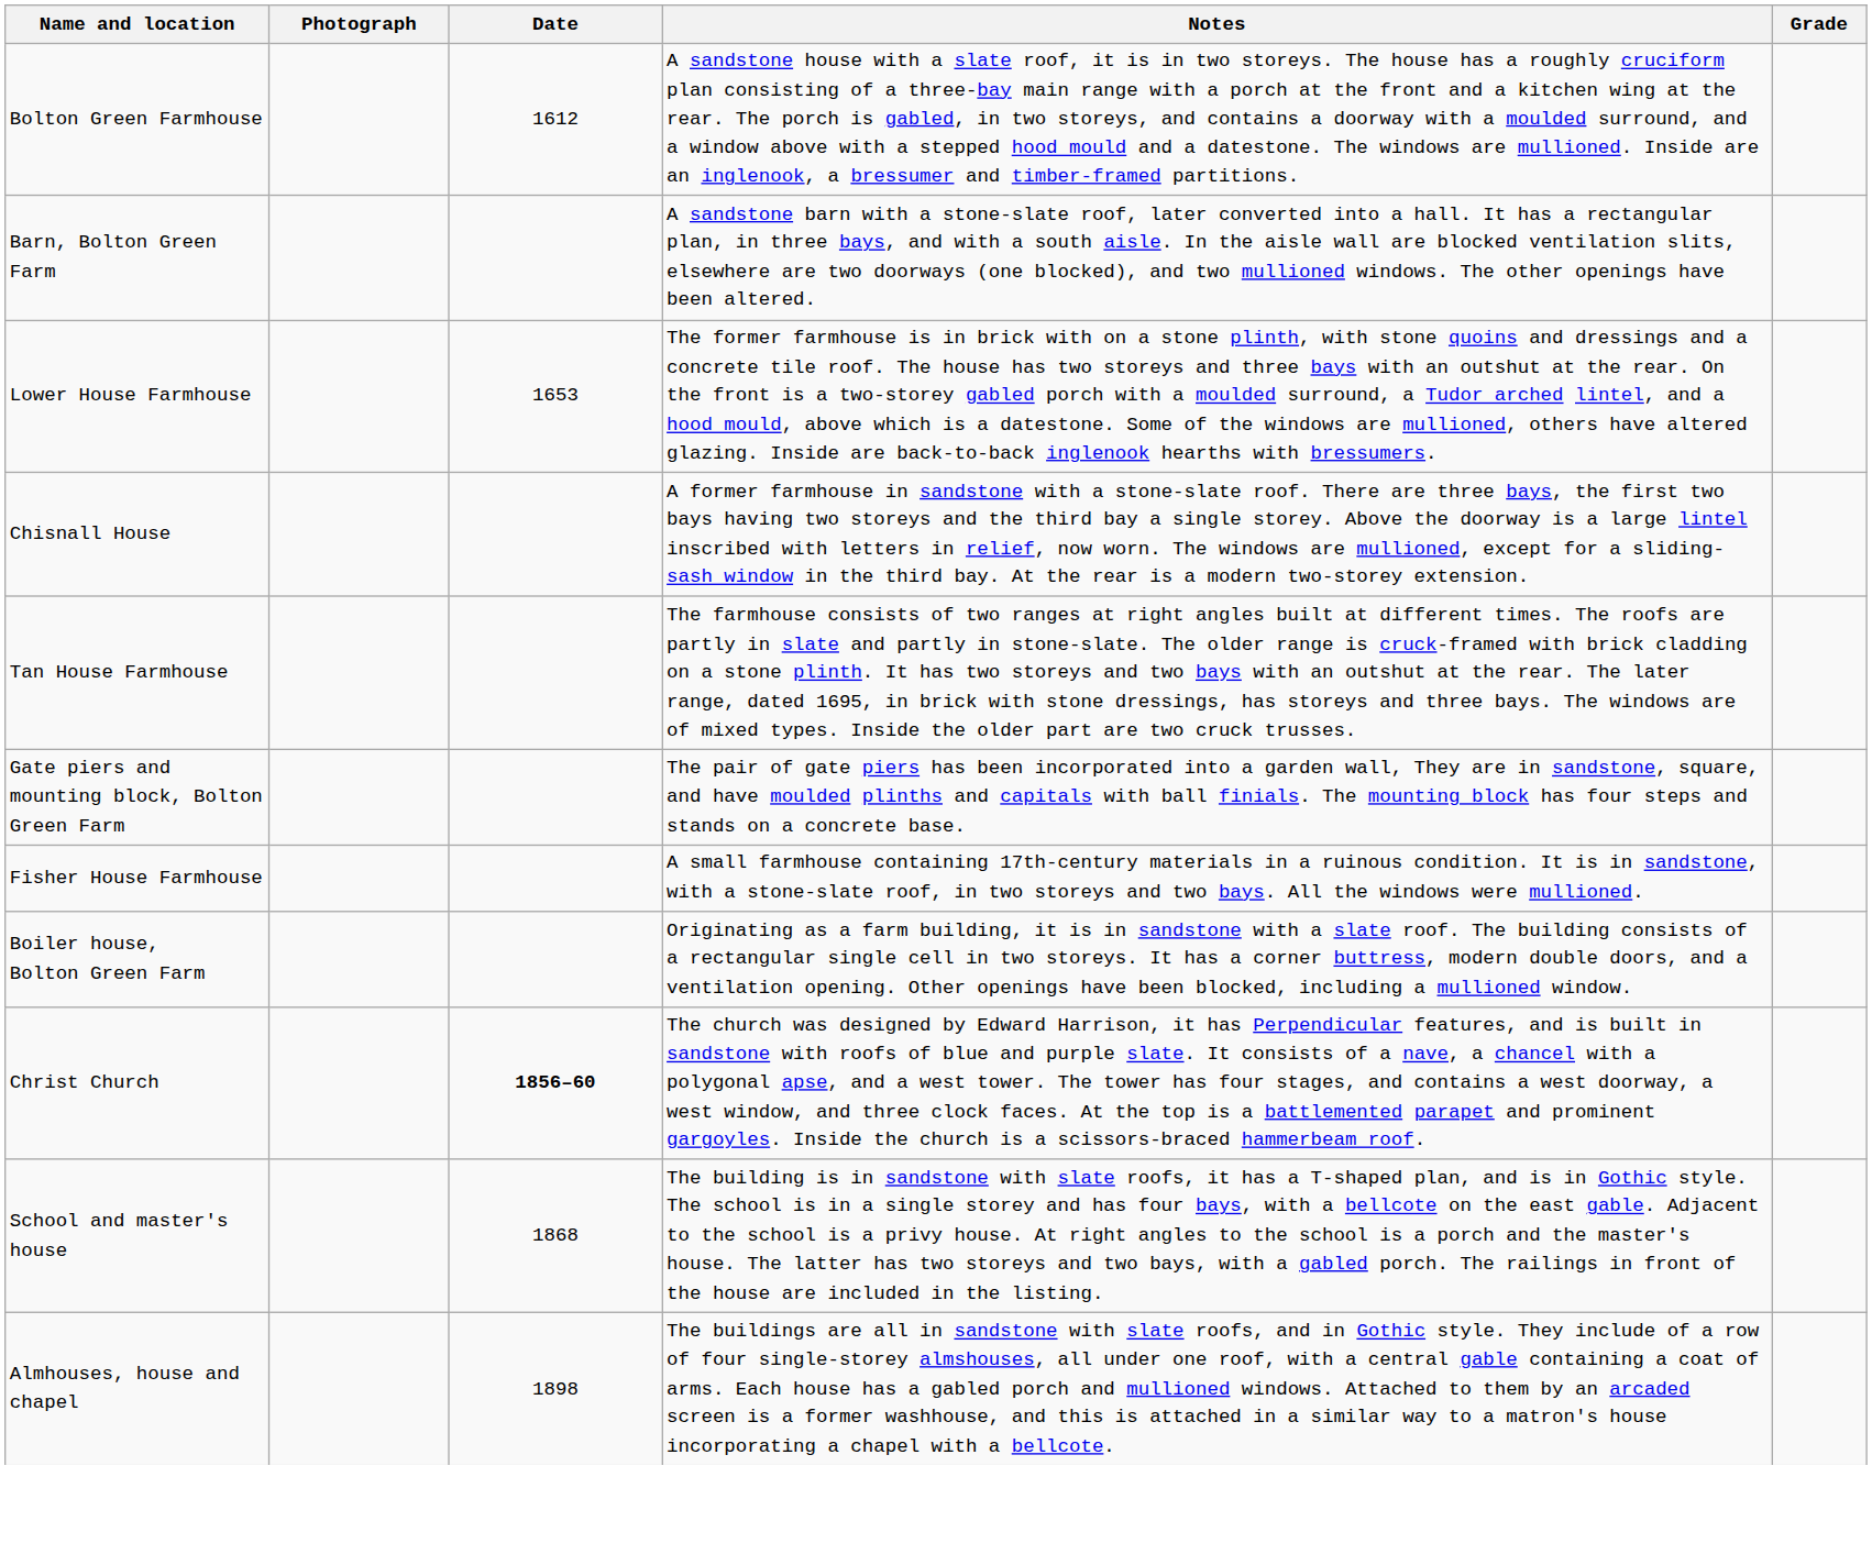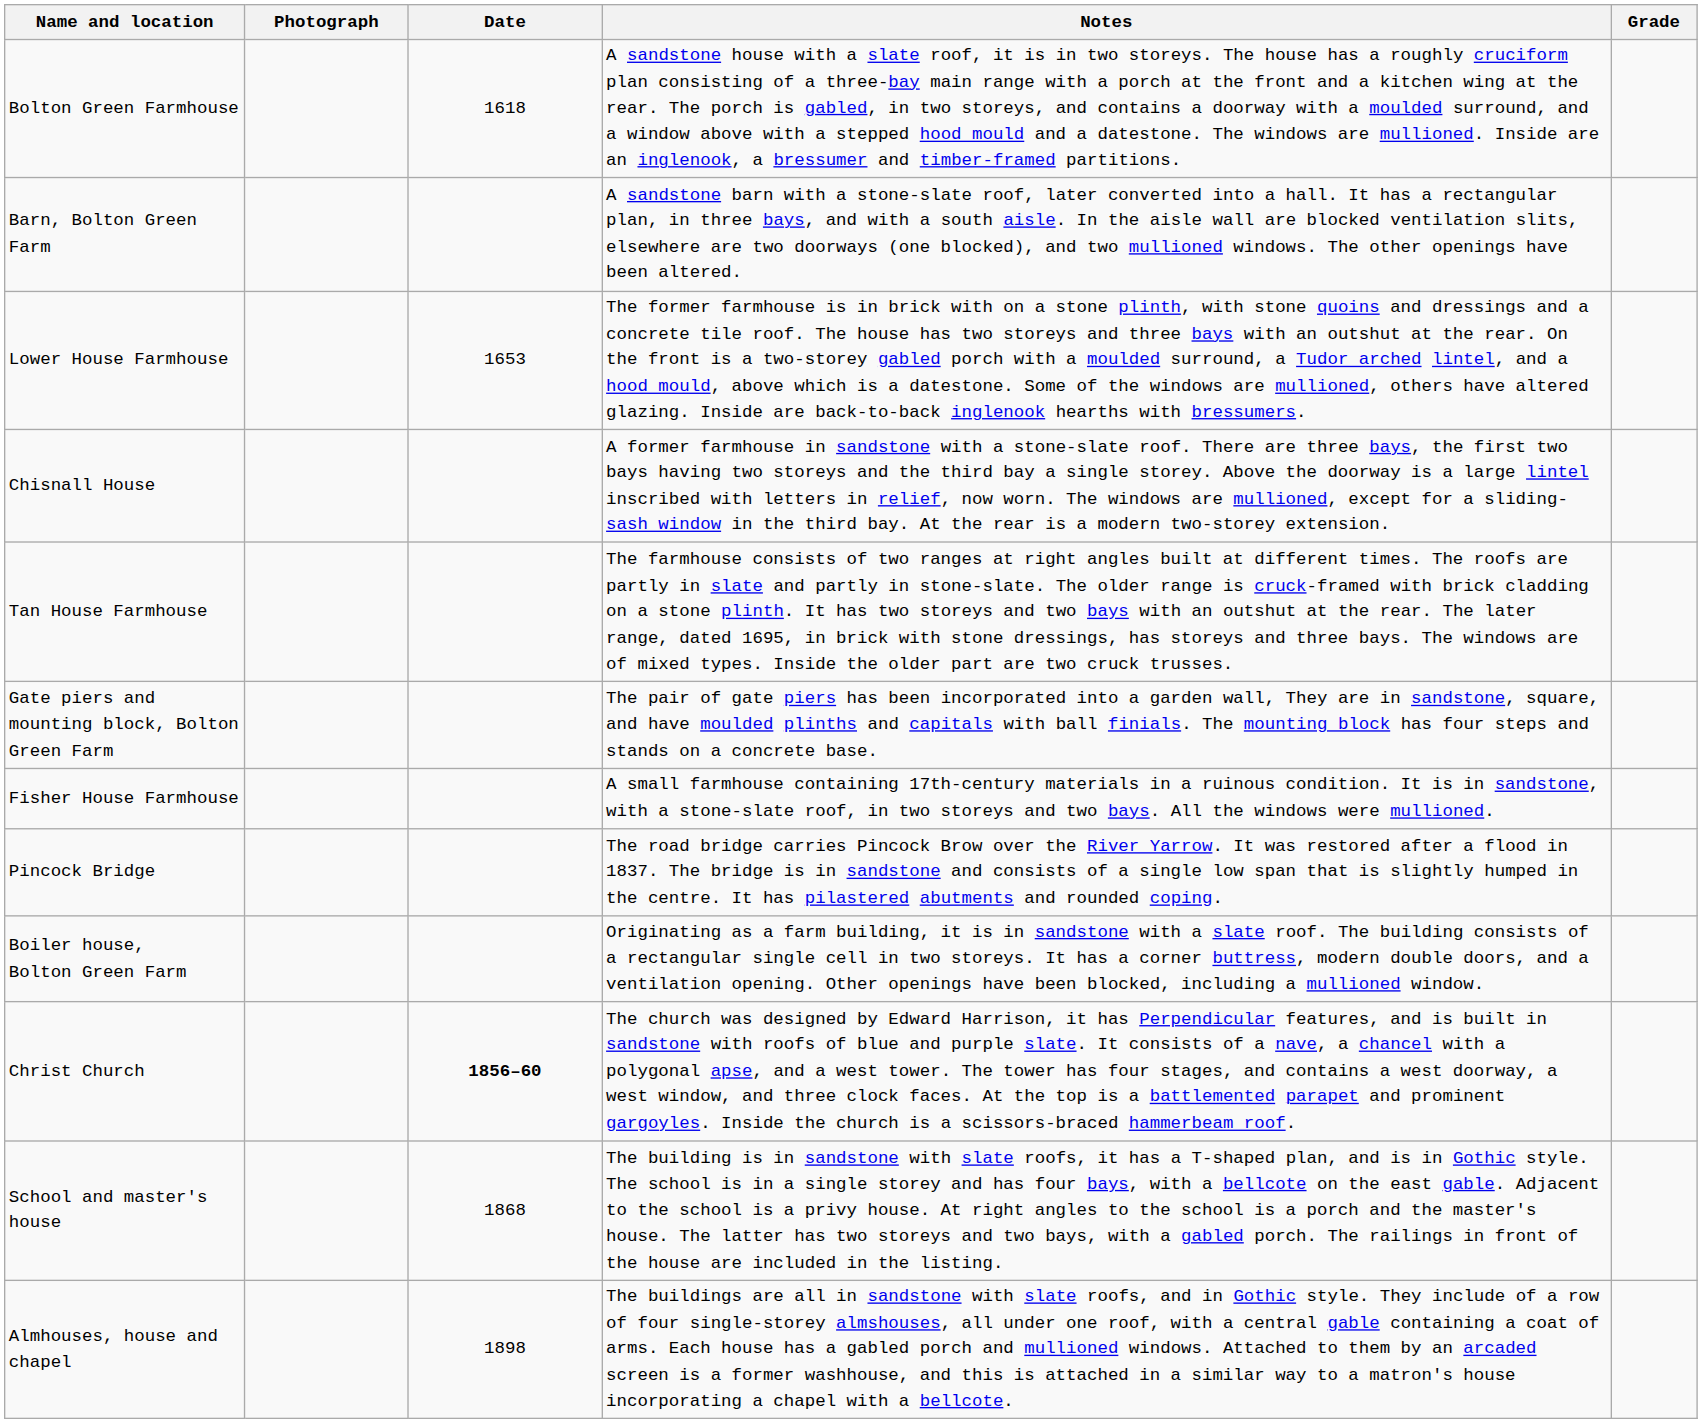Bolton Green Farmhouse | Date: 1612 -> 1618
+ row: Pincock Bridge | The road bridge carries Pincock Brow over the River Yarrow. It was restored after a flood in 1837. The bridge is in sandstone and consists of a single low span that is slightly humped in the centre. It has pilastered abutments and rounded coping.
